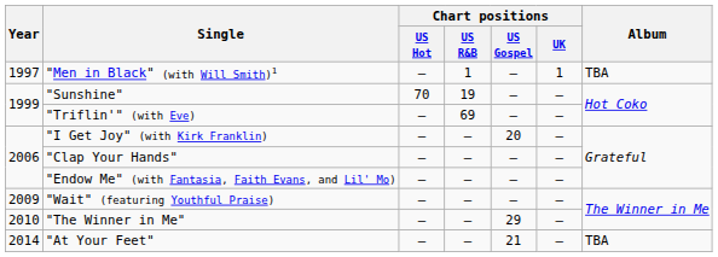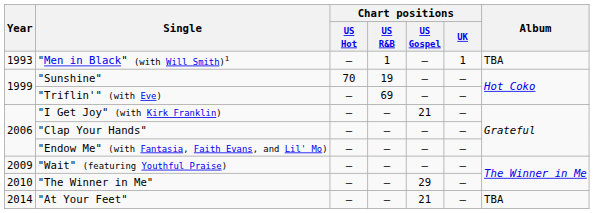"Men in Black" (with Will Smith)1 | Year: 1997 -> 1993
"I Get Joy" (with Kirk Franklin) | Chart positions / US Gospel: 20 -> 21
